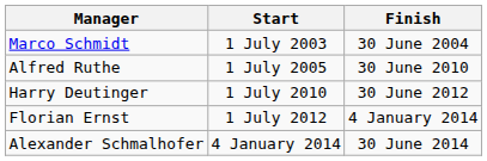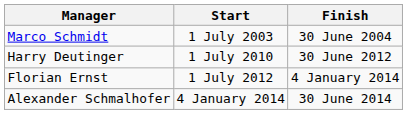- row: Alfred Ruthe | 1 July 2005 | 30 June 2010
